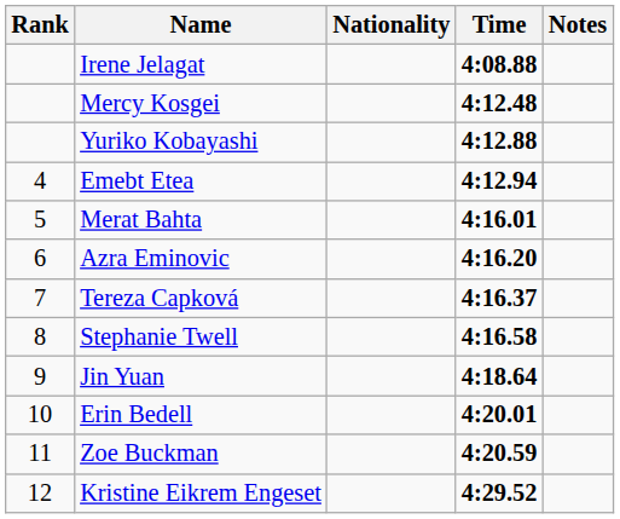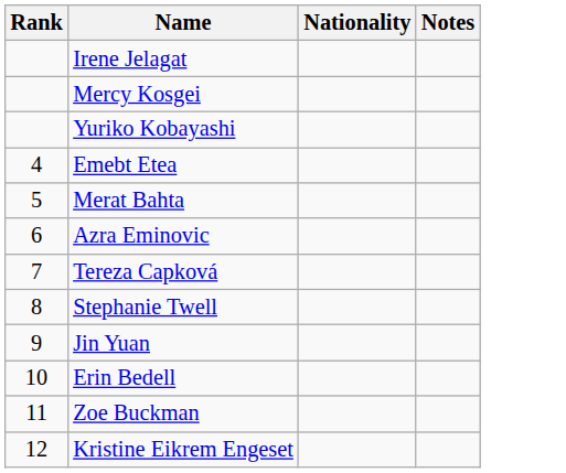- column: Time | 4:08.88 | 4:12.48 | 4:12.88 | 4:12.94 | 4:16.01 | 4:16.20 | 4:16.37 | 4:16.58 | 4:18.64 | 4:20.01 | 4:20.59 | 4:29.52
